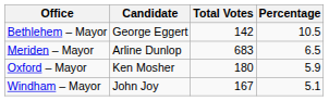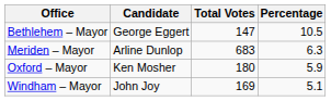Bethlehem – Mayor | Total Votes: 142 -> 147
Meriden – Mayor | Percentage: 6.5 -> 6.3
Windham – Mayor | Total Votes: 167 -> 169
